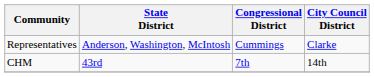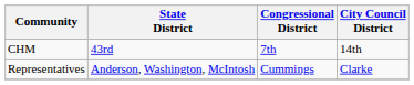rows swapped: CHM <-> Representatives
